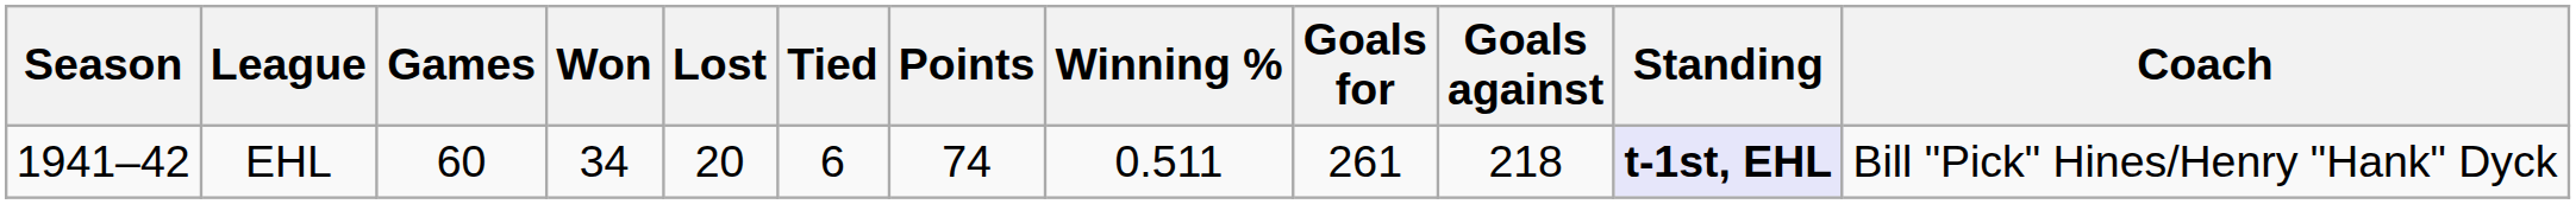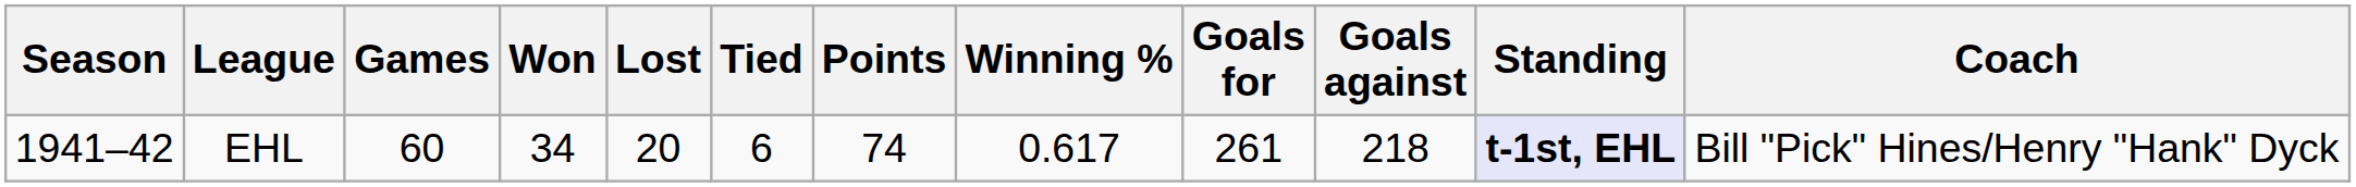EHL | Winning %: 0.511 -> 0.617
